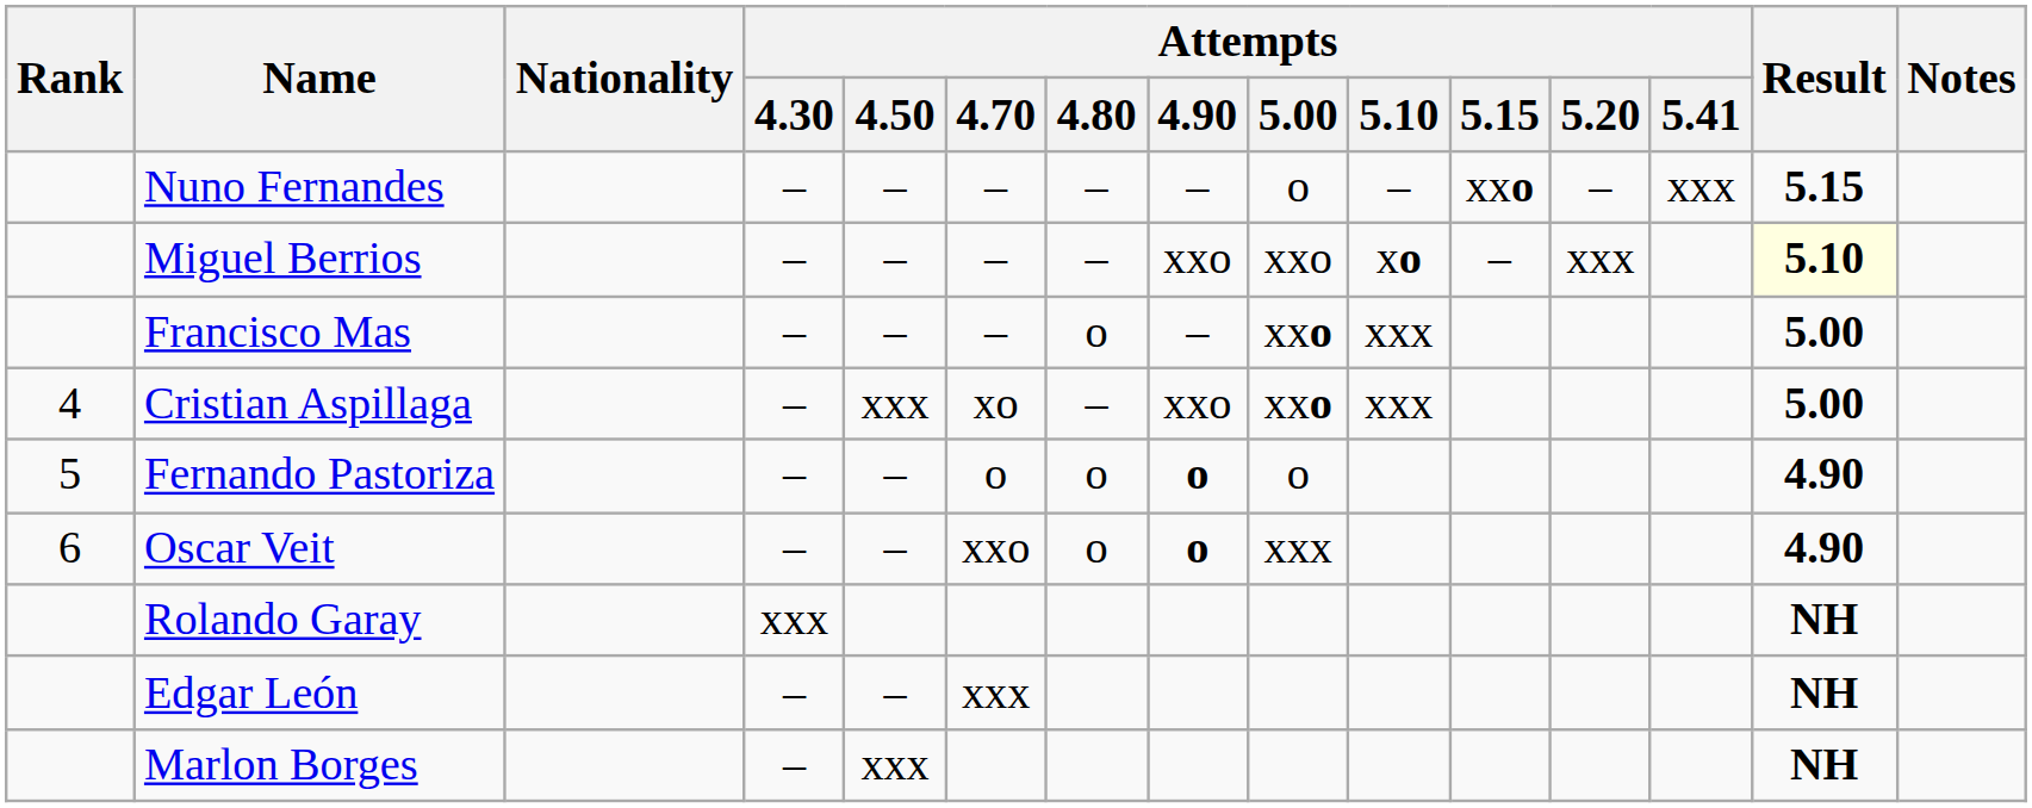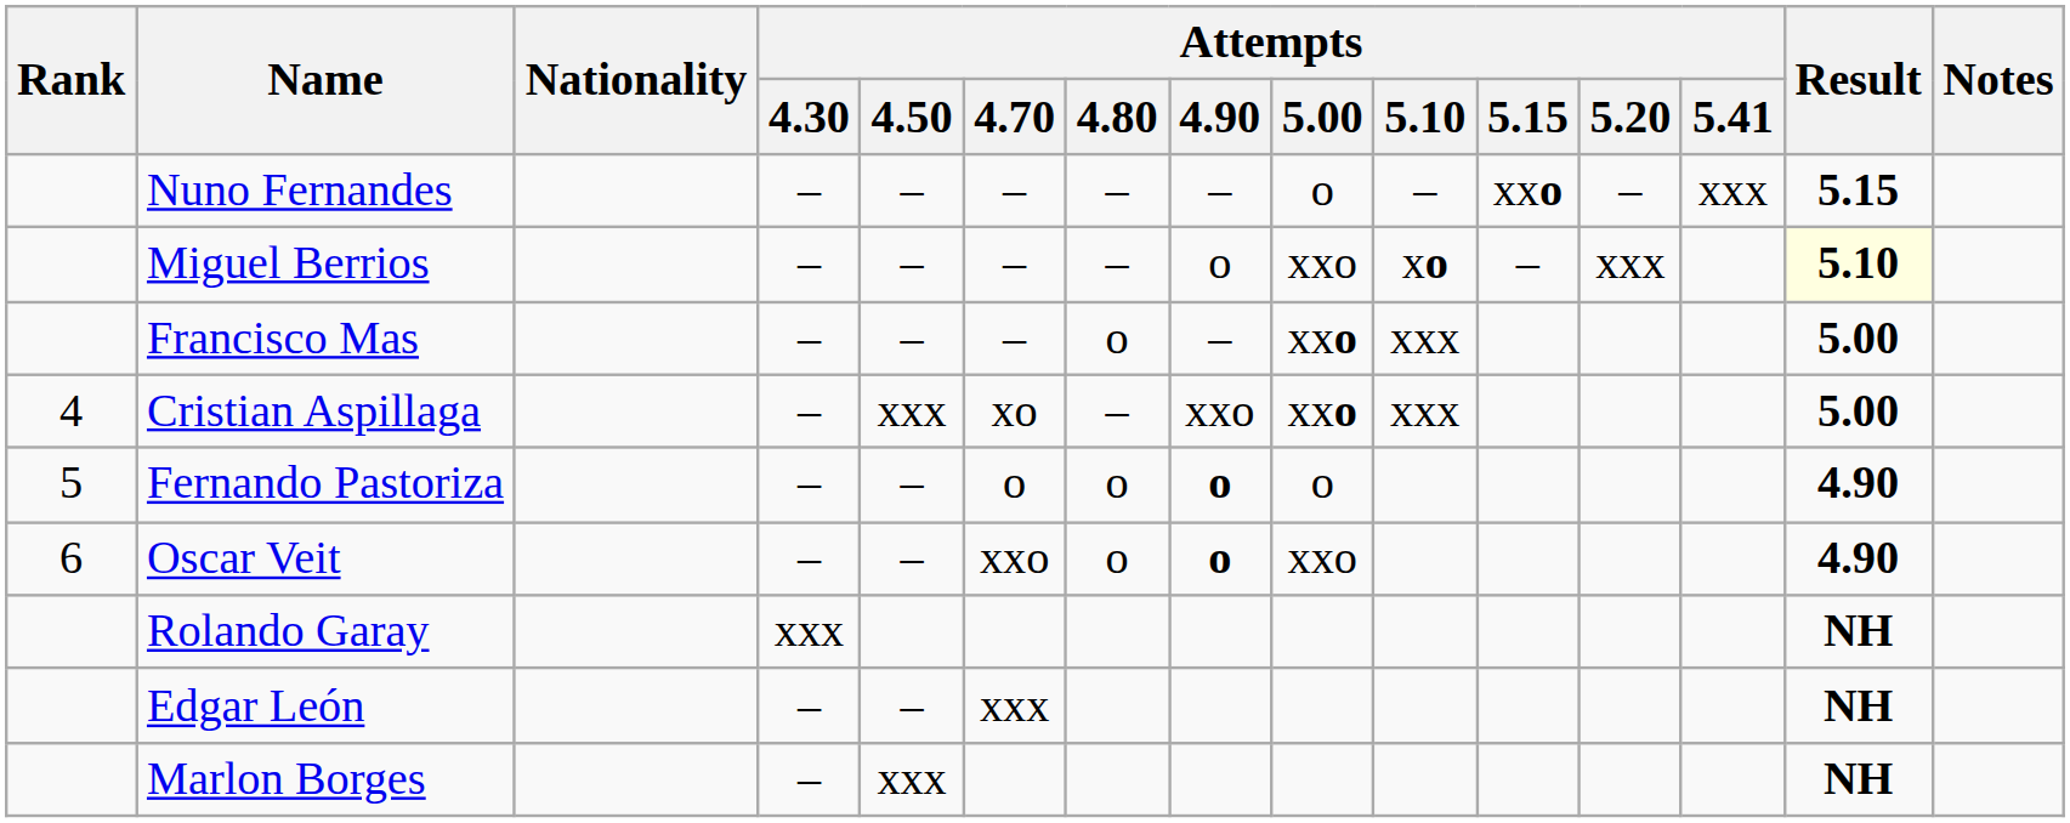Miguel Berrios | Attempts / 4.90: xxo -> o
Oscar Veit | Attempts / 5.00: xxx -> xxo
